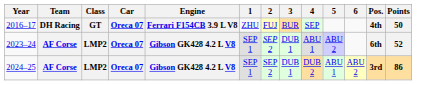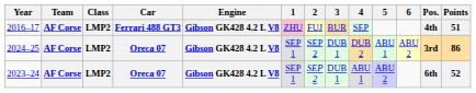2016–17 | Team: DH Racing -> AF Corse
2016–17 | Class: GT -> LMP2
2016–17 | Car: Oreca 07 -> Ferrari 488 GT3
2016–17 | Engine: Ferrari F154CB 3.9 L V8 -> Gibson GK428 4.2 L V8
2016–17 | 1: no background -> pink background
2016–17 | Points: 50 -> 51
rows swapped: 2023–24 <-> 2024–25
